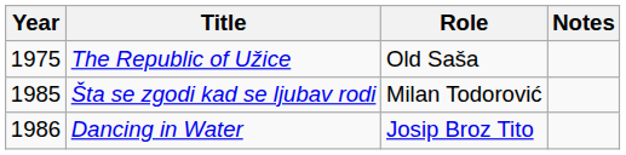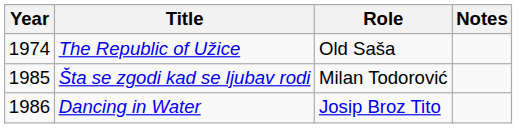The Republic of Užice | Year: 1975 -> 1974
